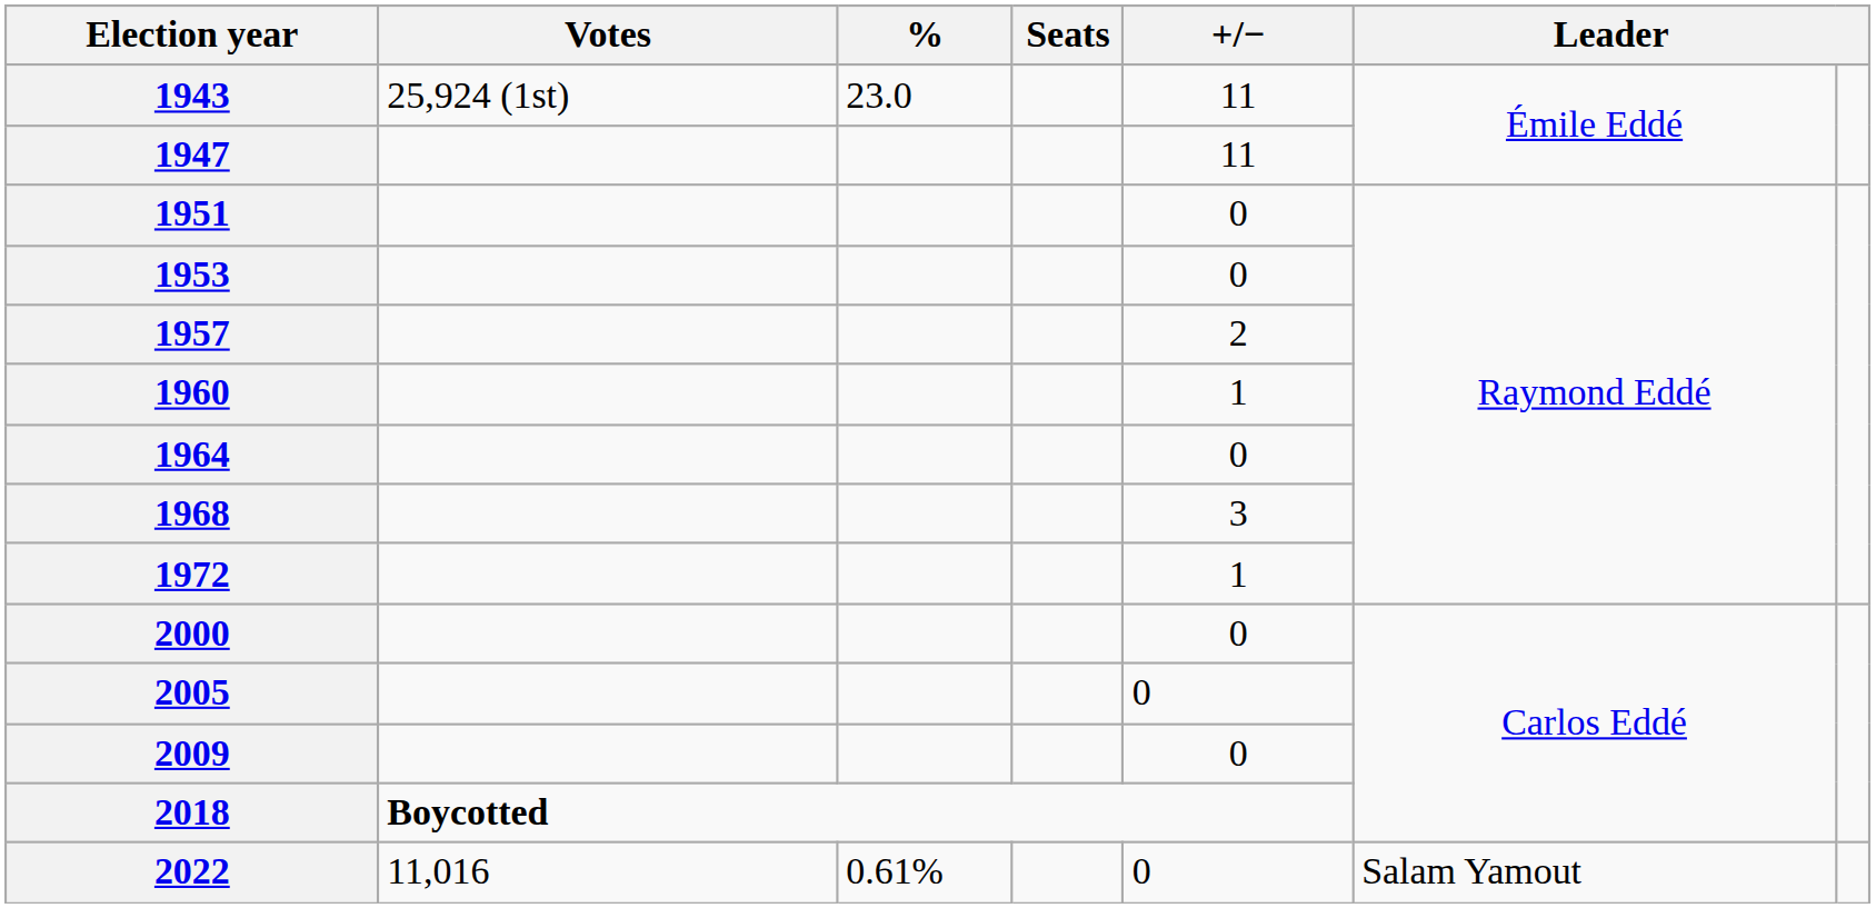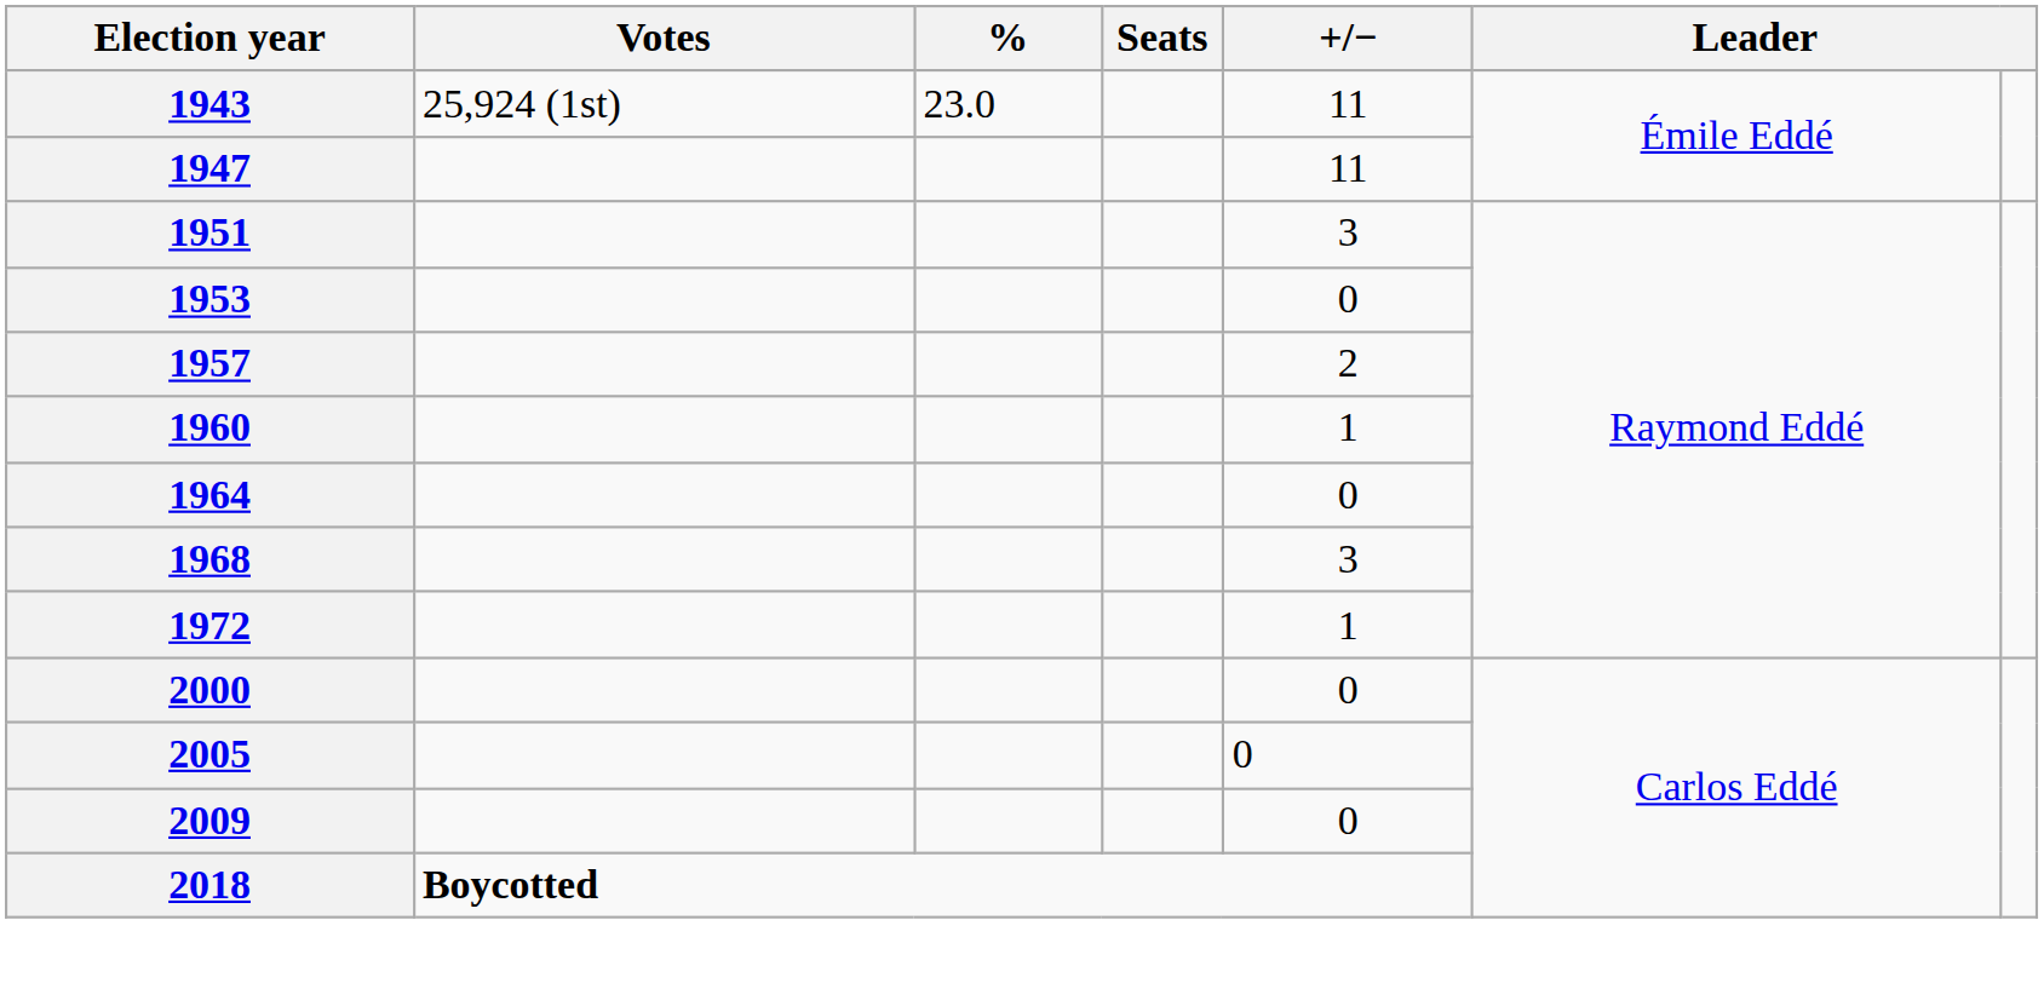1951 | +/−: 0 -> 3
- row: 2022 | 11,016 | 0.61% | 0 | Salam Yamout
